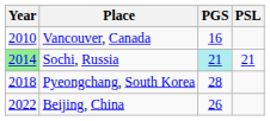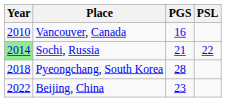Sochi, Russia | PGS: paleturquoise background -> no background
Sochi, Russia | PSL: 21 -> 22
Beijing, China | PGS: 26 -> 23
